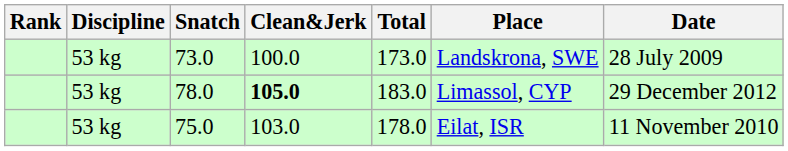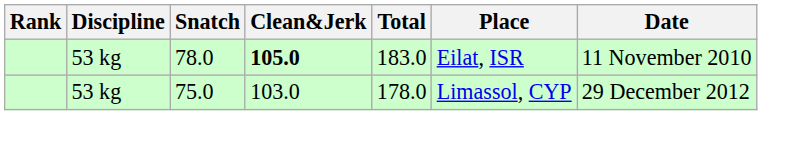- row: 53 kg | 73.0 | 100.0 | 173.0 | Landskrona, SWE | 28 July 2009
78.0 | Place: Limassol, CYP -> Eilat, ISR
78.0 | Date: 29 December 2012 -> 11 November 2010
75.0 | Place: Eilat, ISR -> Limassol, CYP
75.0 | Date: 11 November 2010 -> 29 December 2012
